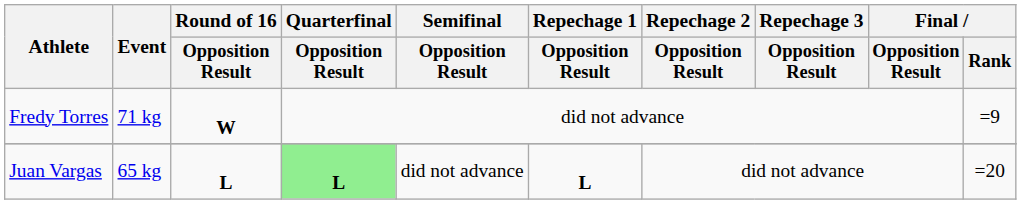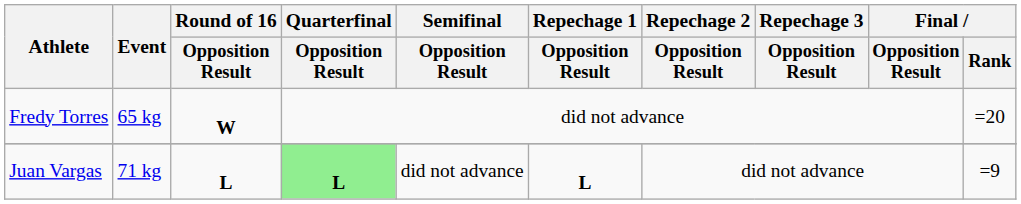Fredy Torres | Event: 71 kg -> 65 kg
Fredy Torres | Final / Rank: =9 -> =20
Juan Vargas | Event: 65 kg -> 71 kg
Juan Vargas | Final / Rank: =20 -> =9
